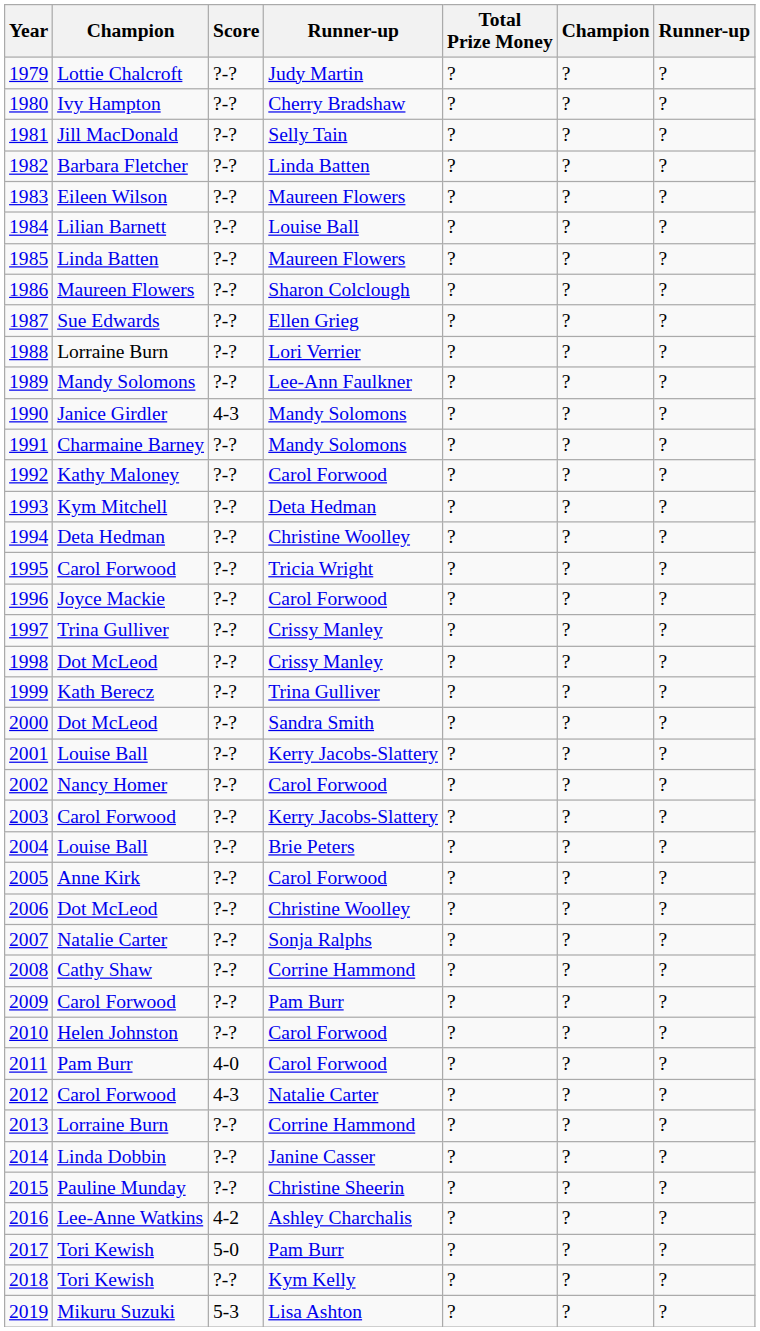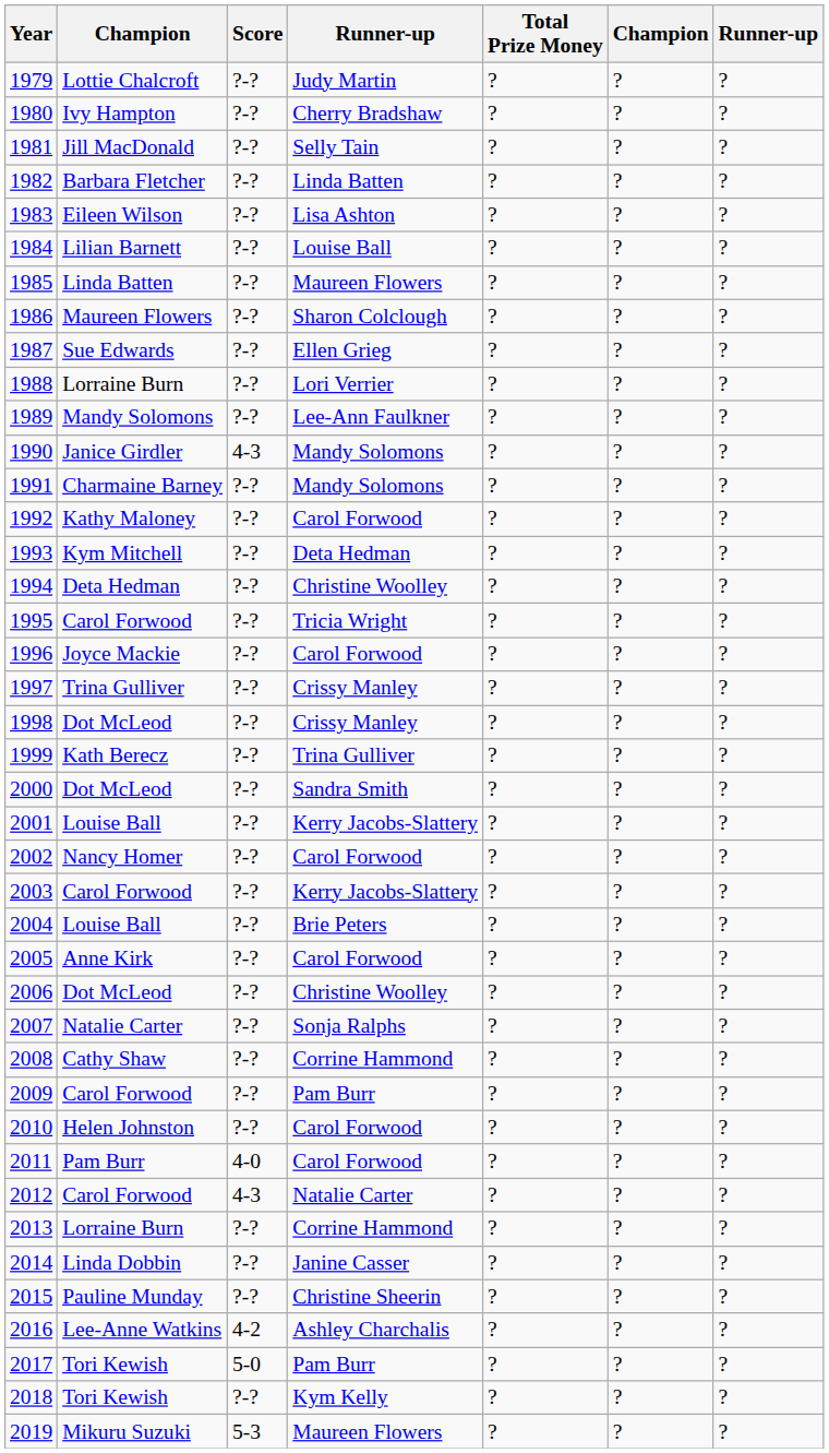1983 | column 4: Maureen Flowers -> Lisa Ashton
2019 | column 4: Lisa Ashton -> Maureen Flowers
